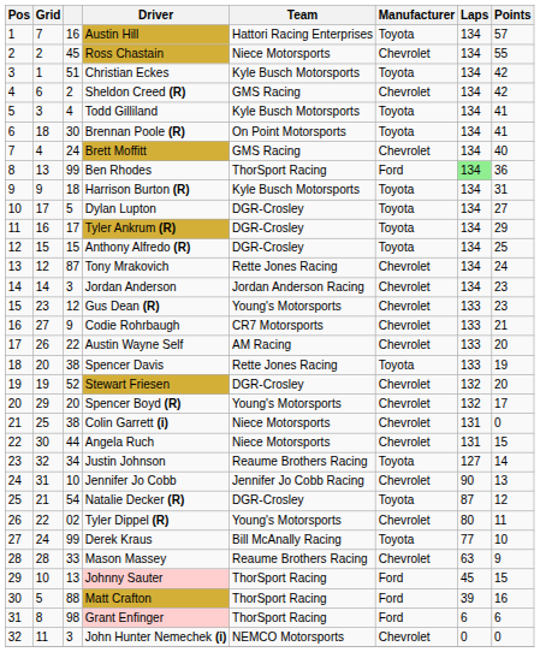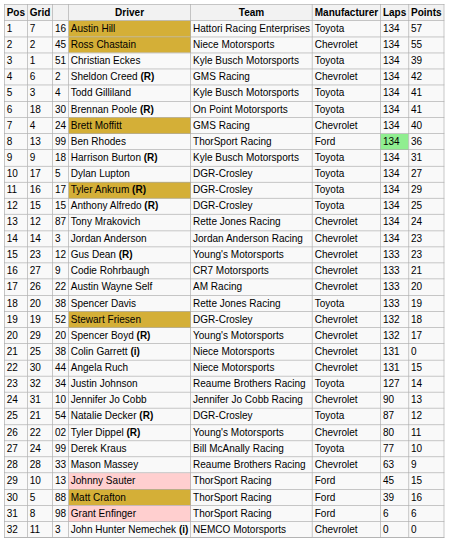Christian Eckes | Points: 42 -> 39
Stewart Friesen | Points: 20 -> 18
